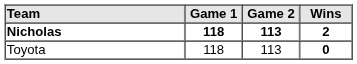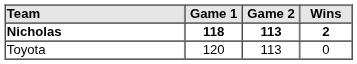Toyota | Game 1: 118 -> 120
Toyota | Wins: bold -> normal
